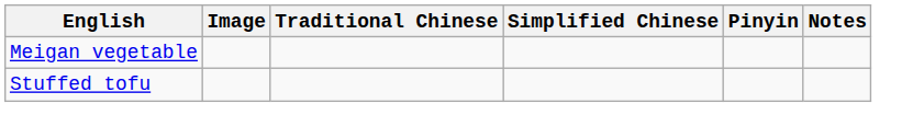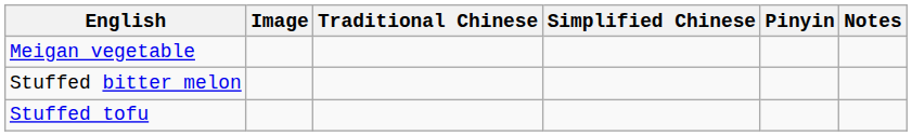+ row: Stuffed bitter melon
